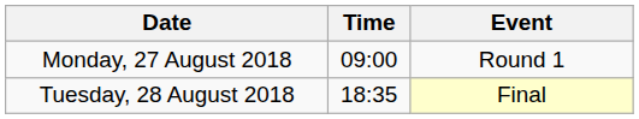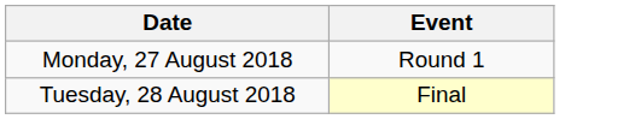- column: Time | 09:00 | 18:35
